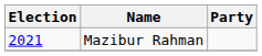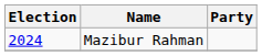Mazibur Rahman | Election: 2021 -> 2024
